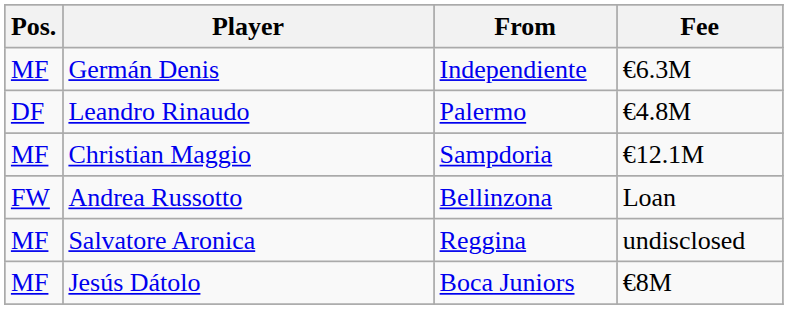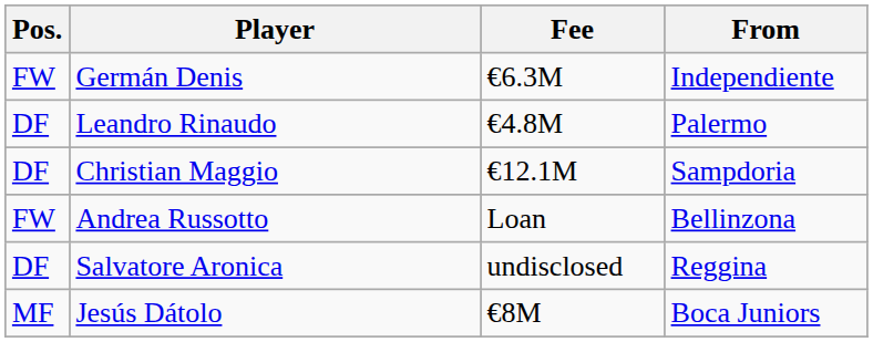columns swapped: From <-> Fee
Germán Denis | Pos.: MF -> FW
Christian Maggio | Pos.: MF -> DF
Salvatore Aronica | Pos.: MF -> DF
